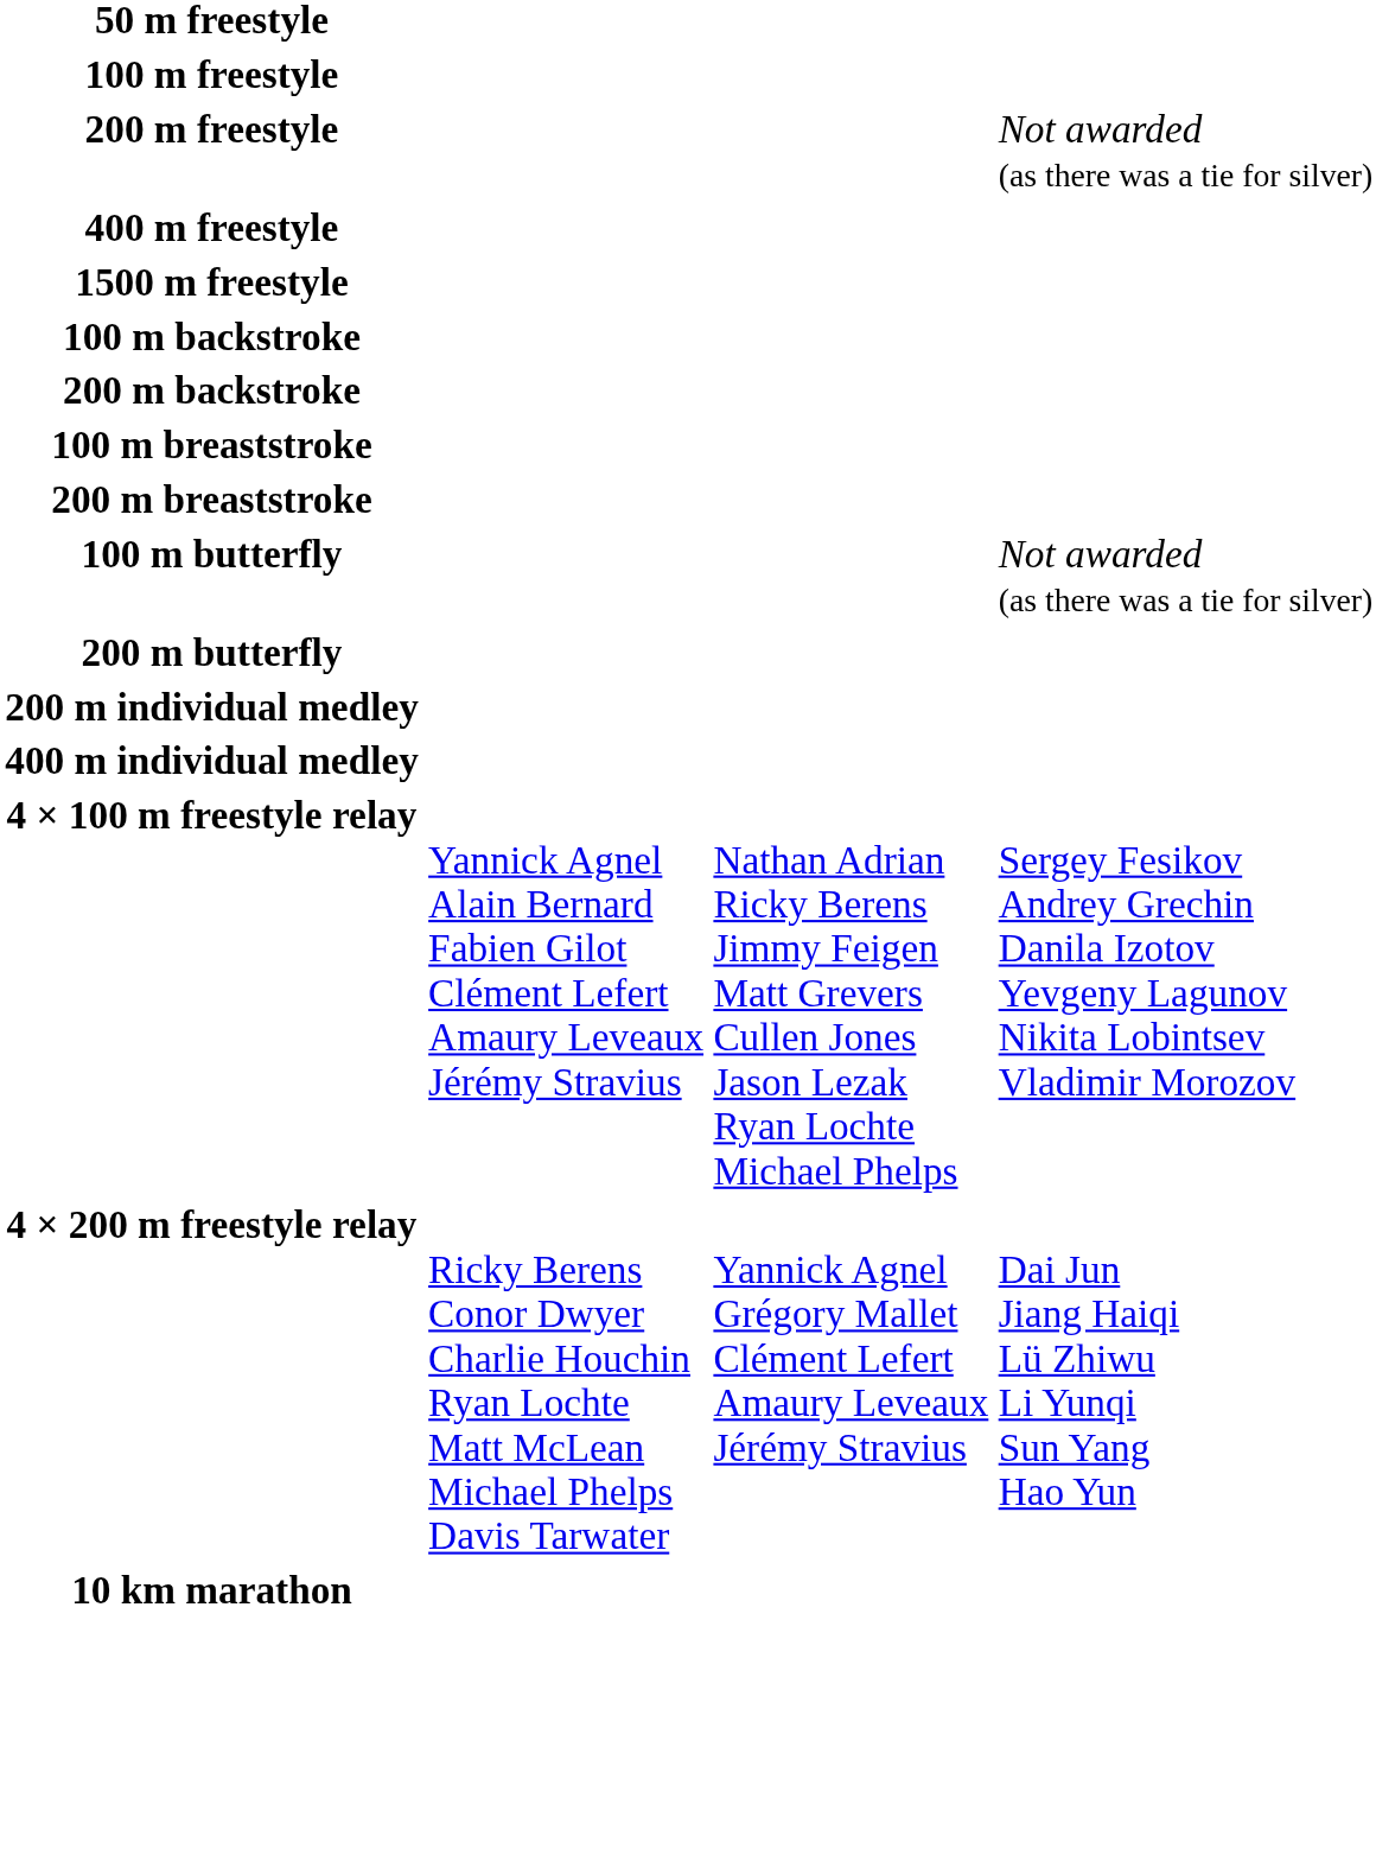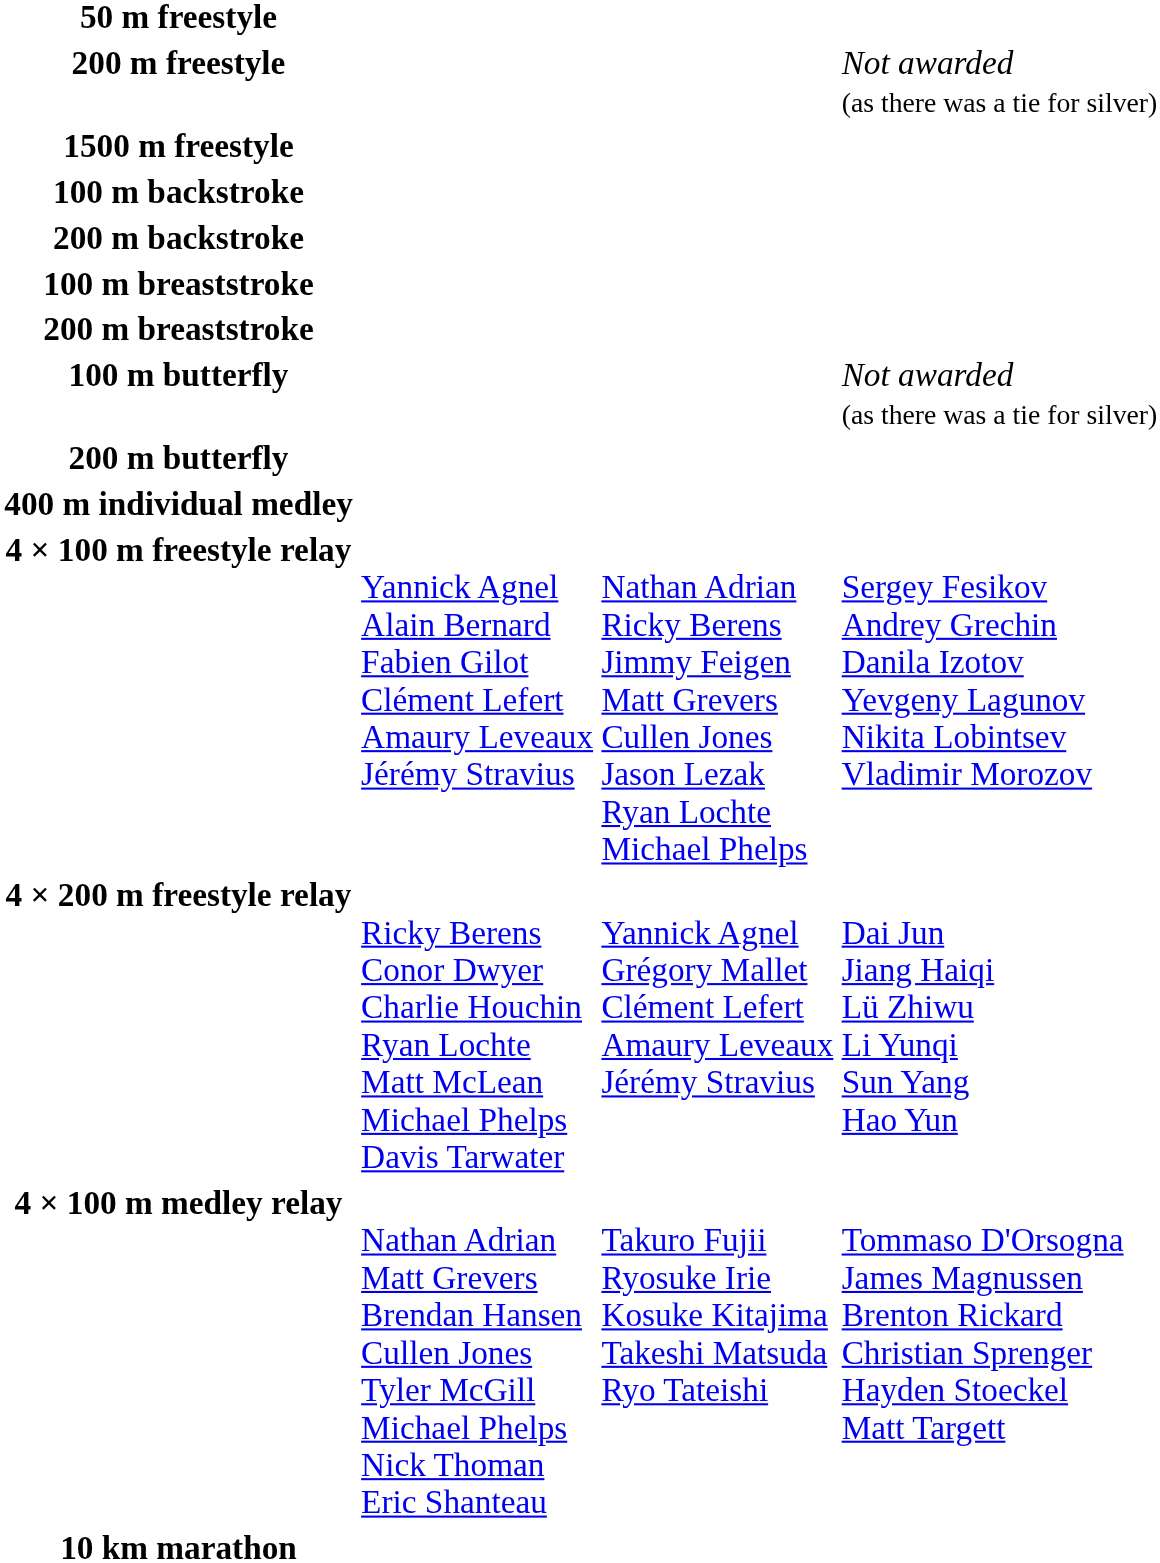- row: 100 m freestyle
- row: 400 m freestyle
- row: 200 m individual medley
+ row: 4 × 100 m medley relay | Nathan Adrian Matt Grevers Brendan Hansen Cullen Jones Tyler McGill Michael Phelps Nick Thoman Eric Shanteau | Takuro Fujii Ryosuke Irie Kosuke Kitajima Takeshi Matsuda Ryo Tateishi | Tommaso D'Orsogna James Magnussen Brenton Rickard Christian Sprenger Hayden Stoeckel Matt Targett
